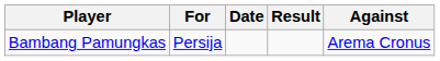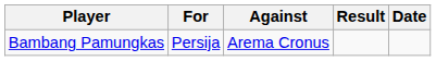columns swapped: Against <-> Date
